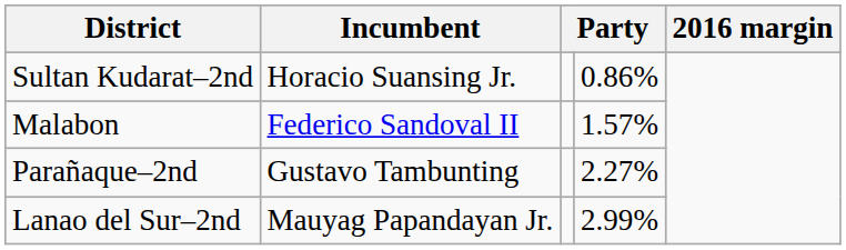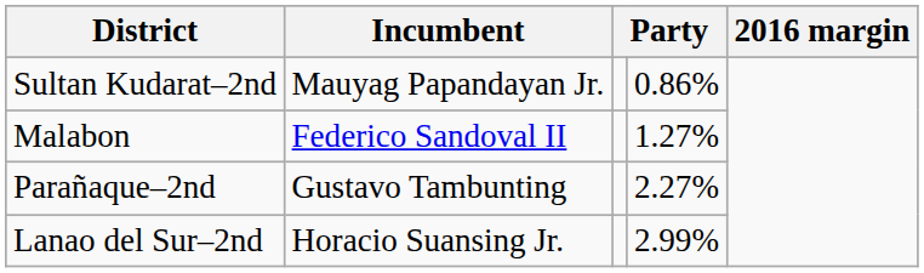Sultan Kudarat–2nd | Incumbent: Horacio Suansing Jr. -> Mauyag Papandayan Jr.
Malabon | column 4: 1.57% -> 1.27%
Lanao del Sur–2nd | Incumbent: Mauyag Papandayan Jr. -> Horacio Suansing Jr.
